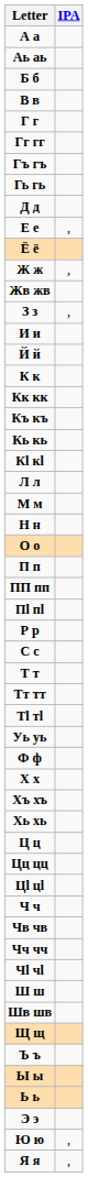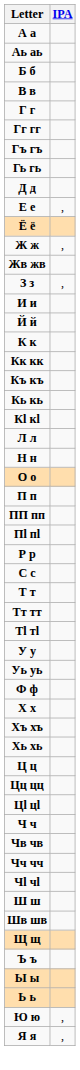- row: М м
+ row: У у
- row: Э э
